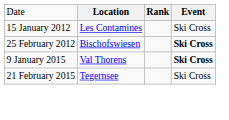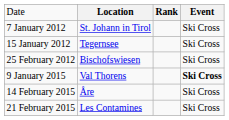+ row: 7 January 2012 | St. Johann in Tirol | Ski Cross
15 January 2012 | column 2: Les Contamines -> Tegernsee
25 February 2012 | column 4: bold -> normal
+ row: 14 February 2015 | Åre | Ski Cross
21 February 2015 | column 2: Tegernsee -> Les Contamines
